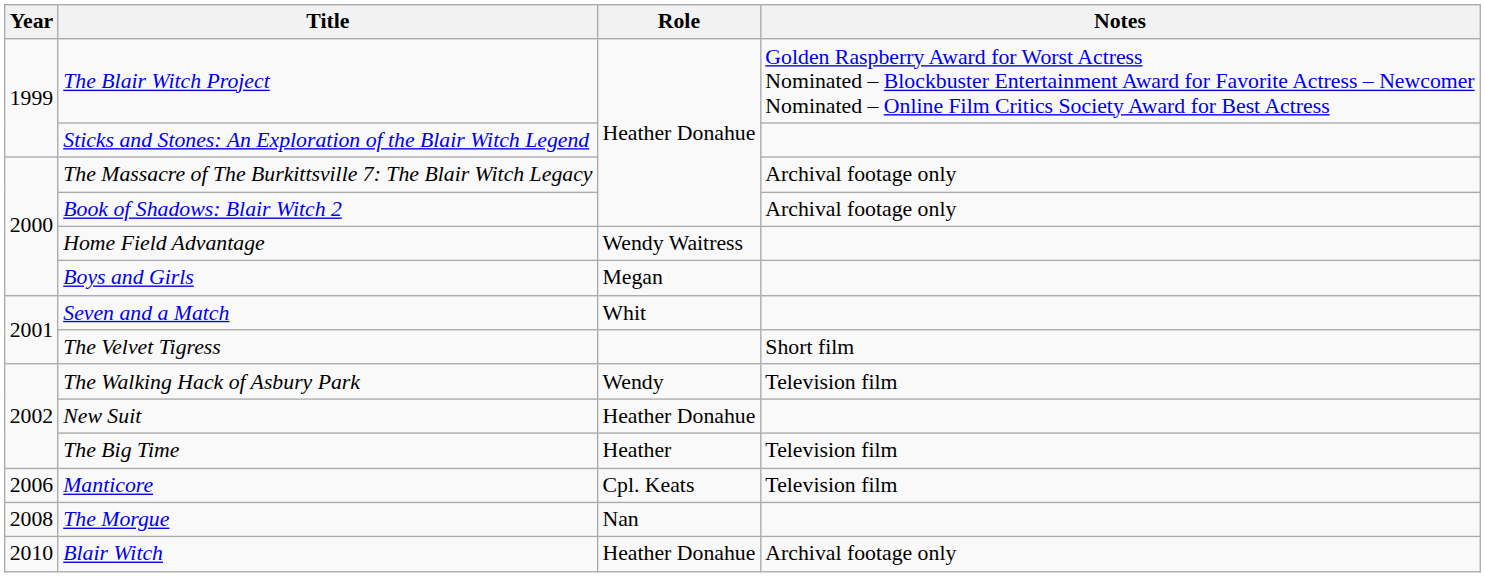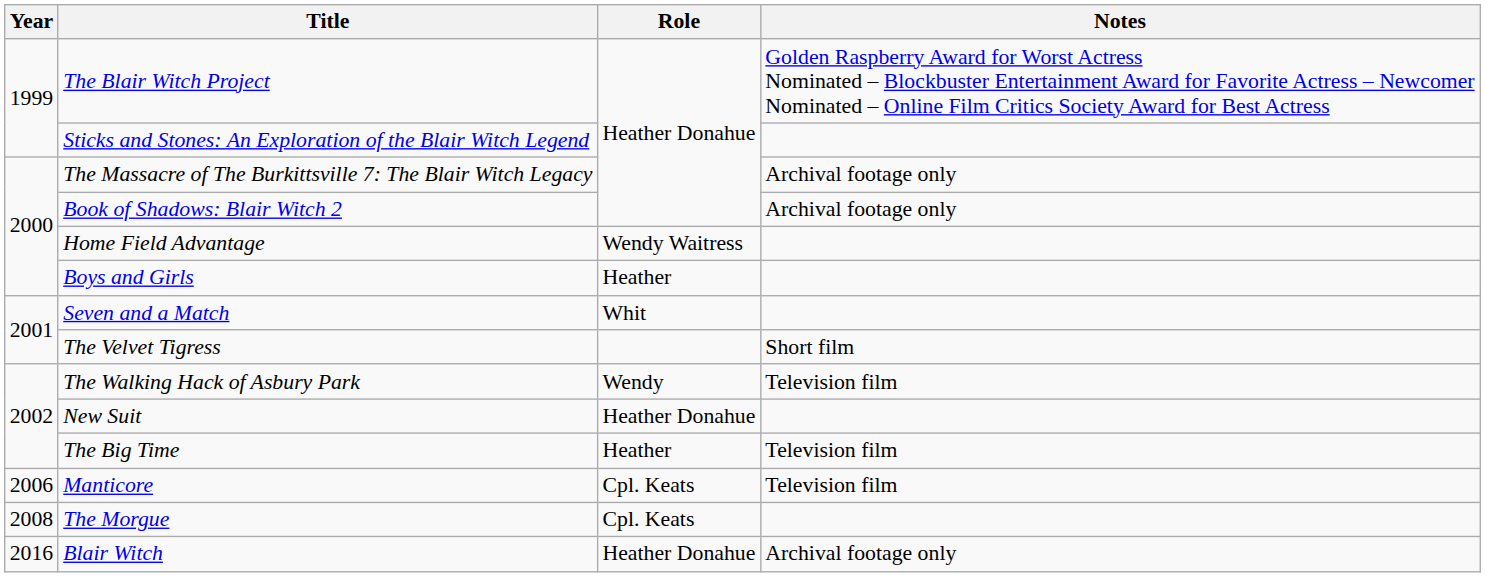Boys and Girls | Role: Megan -> Heather
The Morgue | Role: Nan -> Cpl. Keats
Blair Witch | Year: 2010 -> 2016
